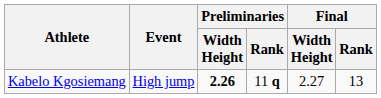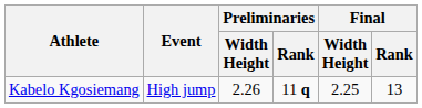Kabelo Kgosiemang | Preliminaries / Width Height: bold -> normal
Kabelo Kgosiemang | Final / Width Height: 2.27 -> 2.25
